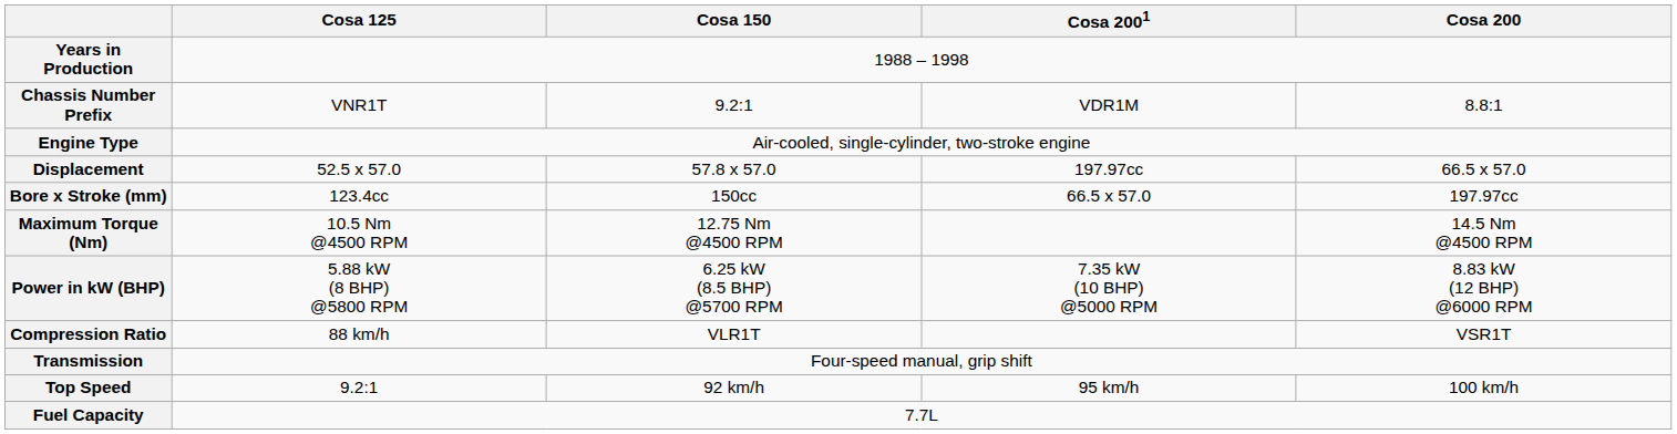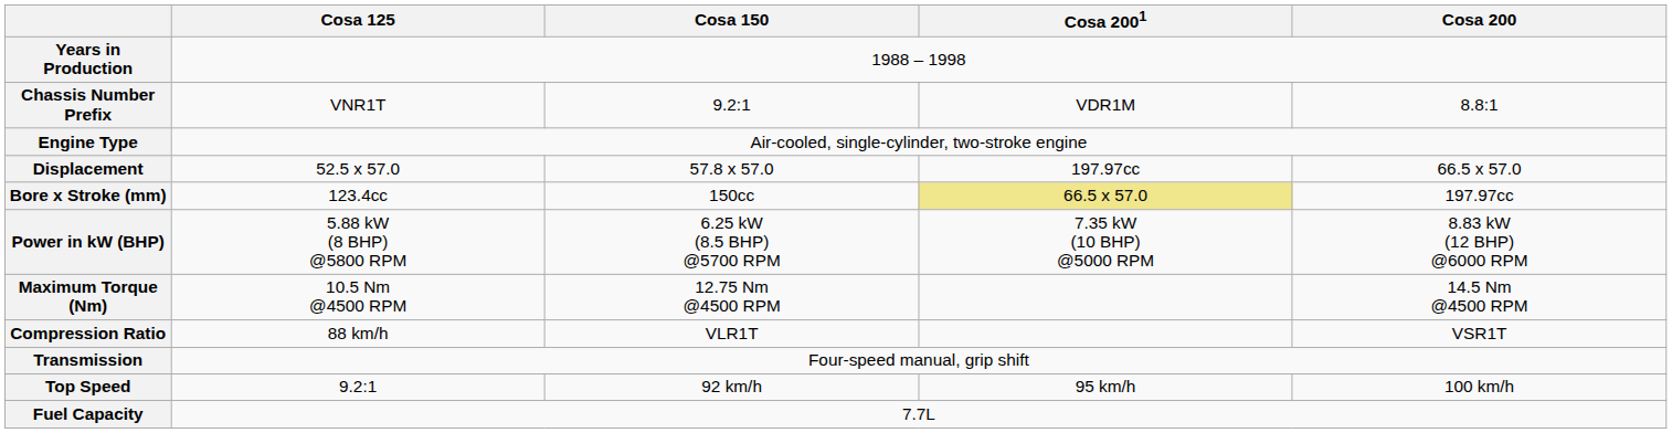Bore x Stroke (mm) | Cosa 2001: no background -> khaki background
rows swapped: Power in kW (BHP) <-> Maximum Torque (Nm)
